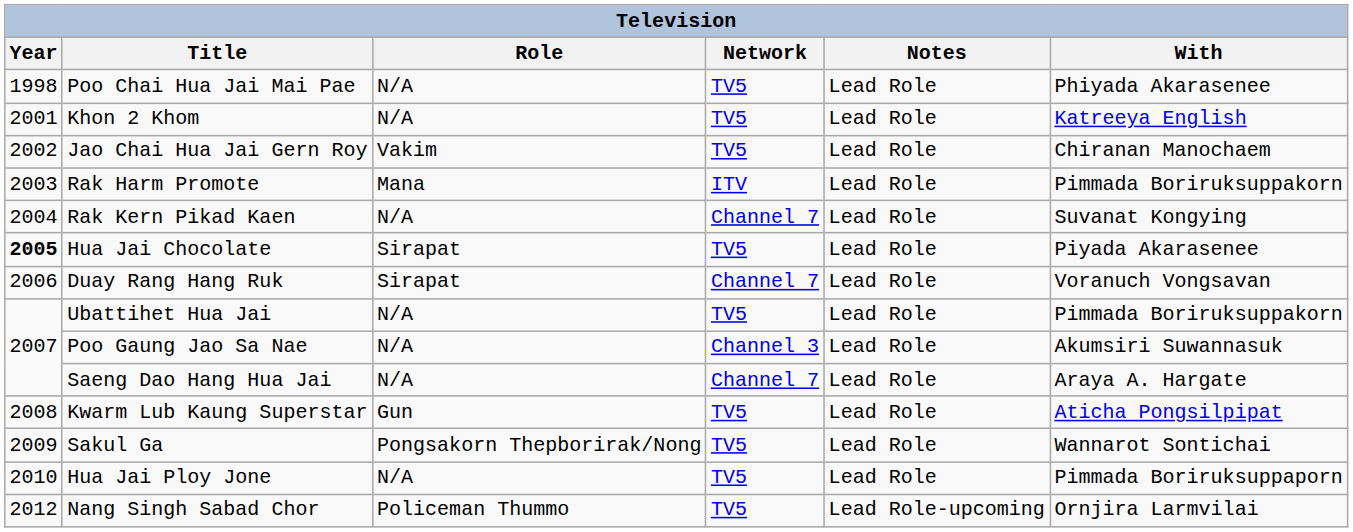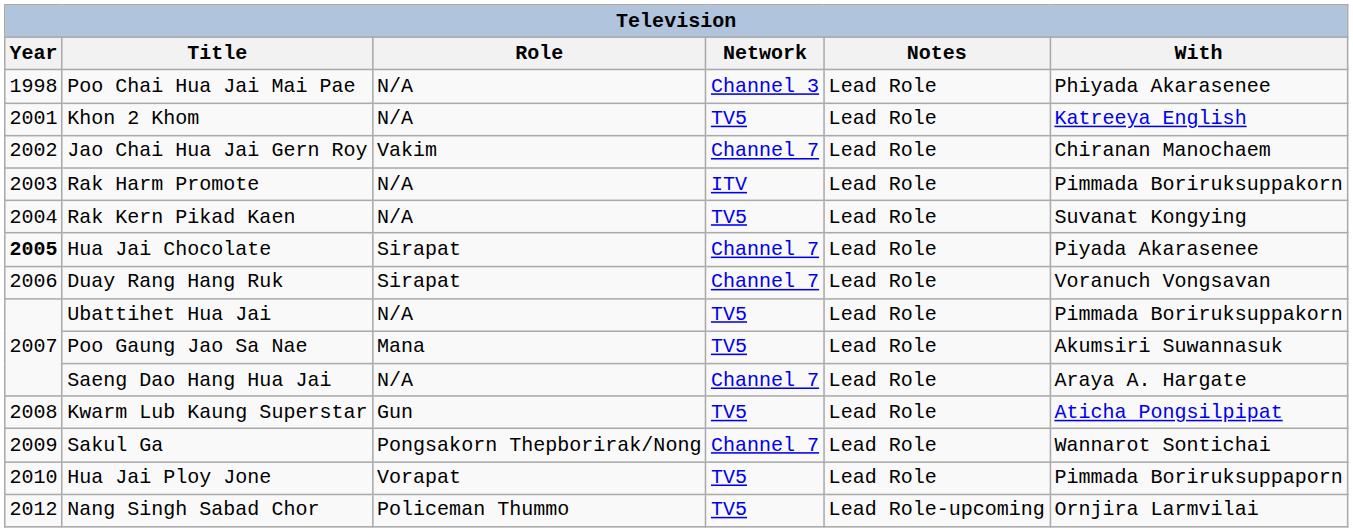Poo Chai Hua Jai Mai Pae | Network: TV5 -> Channel 3
Jao Chai Hua Jai Gern Roy | Network: TV5 -> Channel 7
Rak Harm Promote | Role: Mana -> N/A
Rak Kern Pikad Kaen | Network: Channel 7 -> TV5
Hua Jai Chocolate | Network: TV5 -> Channel 7
Poo Gaung Jao Sa Nae | Role: N/A -> Mana
Poo Gaung Jao Sa Nae | Network: Channel 3 -> TV5
Sakul Ga | Network: TV5 -> Channel 7
Hua Jai Ploy Jone | Role: N/A -> Vorapat
